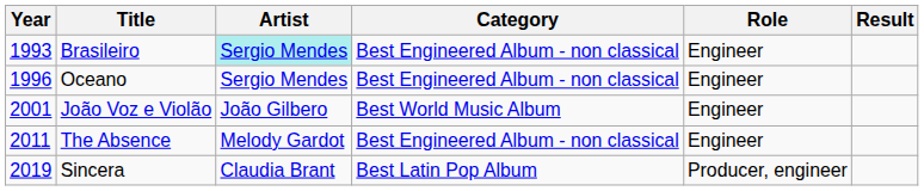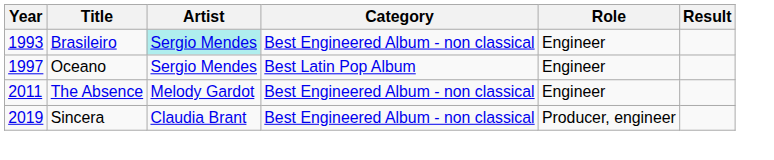Oceano | Year: 1996 -> 1997
Oceano | Category: Best Engineered Album - non classical -> Best Latin Pop Album
- row: 2001 | João Voz e Violão | João Gilbero | Best World Music Album | Engineer
Sincera | Category: Best Latin Pop Album -> Best Engineered Album - non classical
